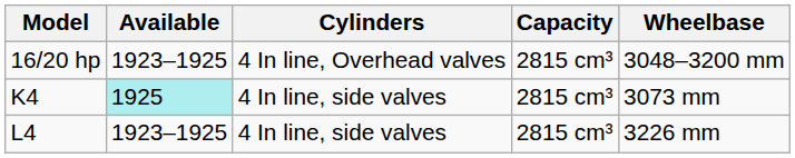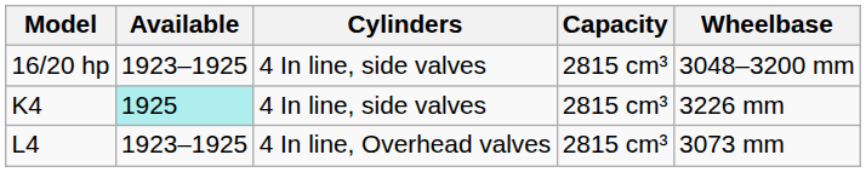16/20 hp | Cylinders: 4 In line, Overhead valves -> 4 In line, side valves
K4 | Wheelbase: 3073 mm -> 3226 mm
L4 | Cylinders: 4 In line, side valves -> 4 In line, Overhead valves
L4 | Wheelbase: 3226 mm -> 3073 mm
